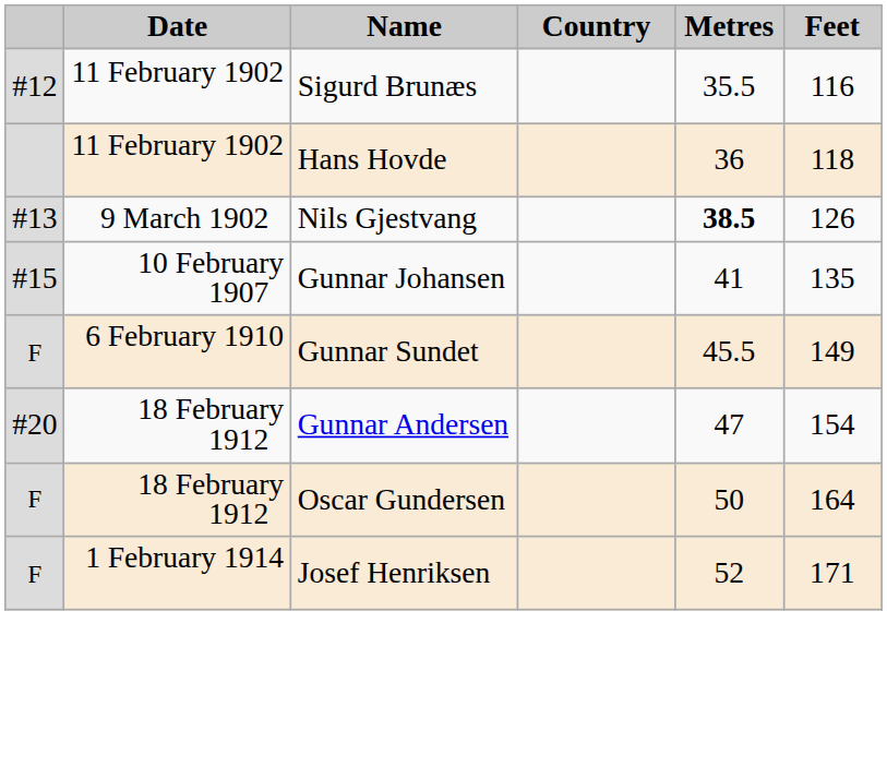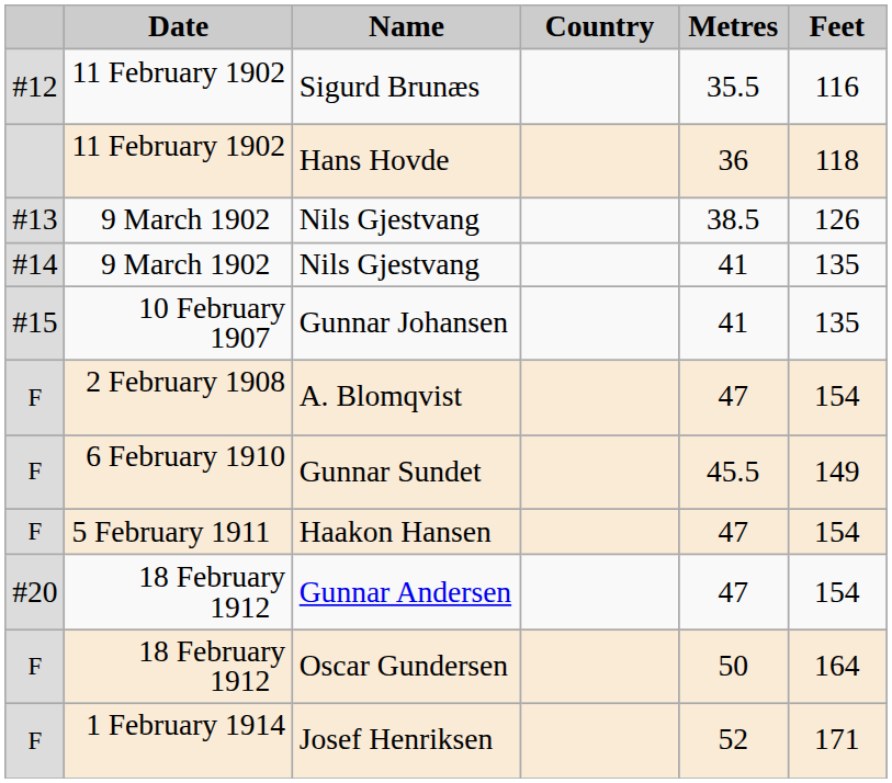#13 / Nils Gjestvang | Metres: bold -> normal
+ row: #14 | 9 March 1902 | Nils Gjestvang | 41 | 135
+ row: F | 2 February 1908 | A. Blomqvist | 47 | 154
+ row: F | 5 February 1911 | Haakon Hansen | 47 | 154
